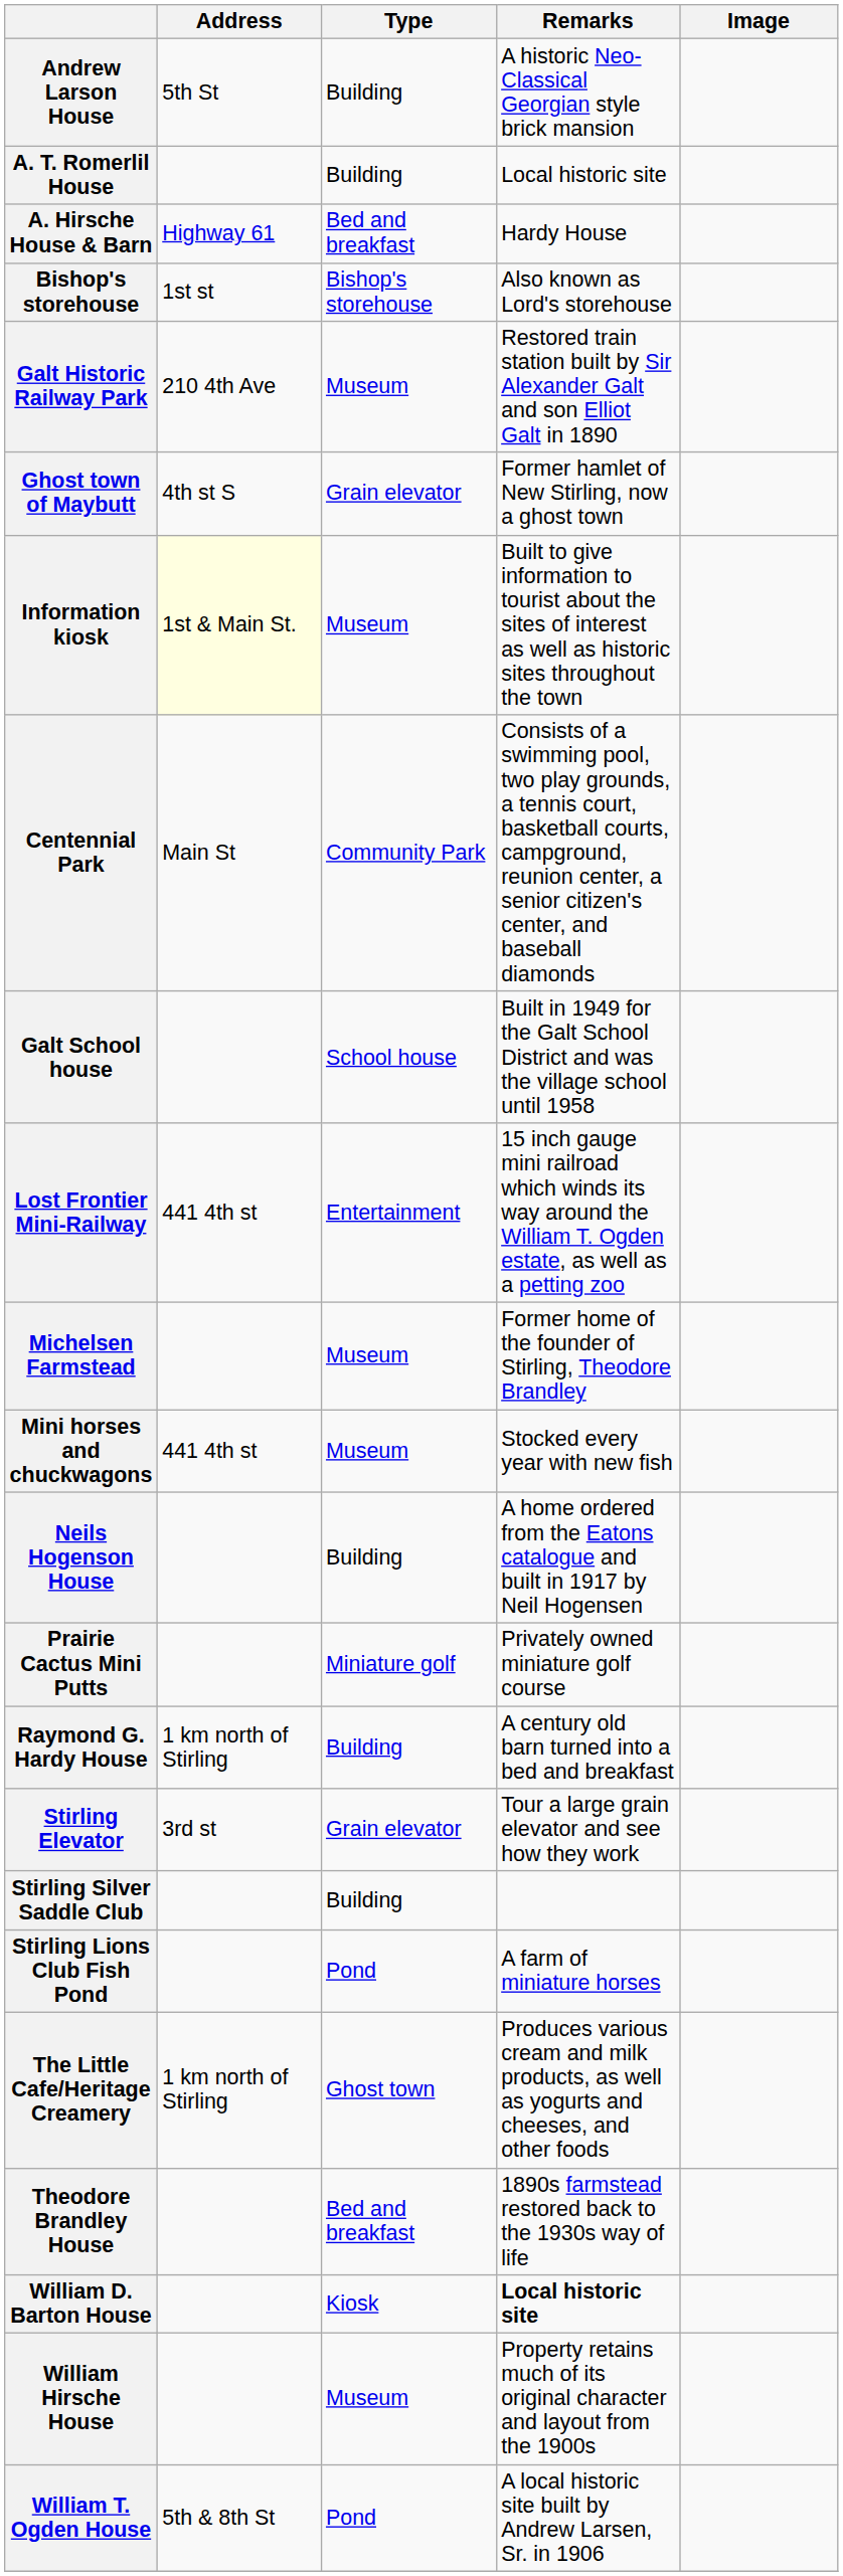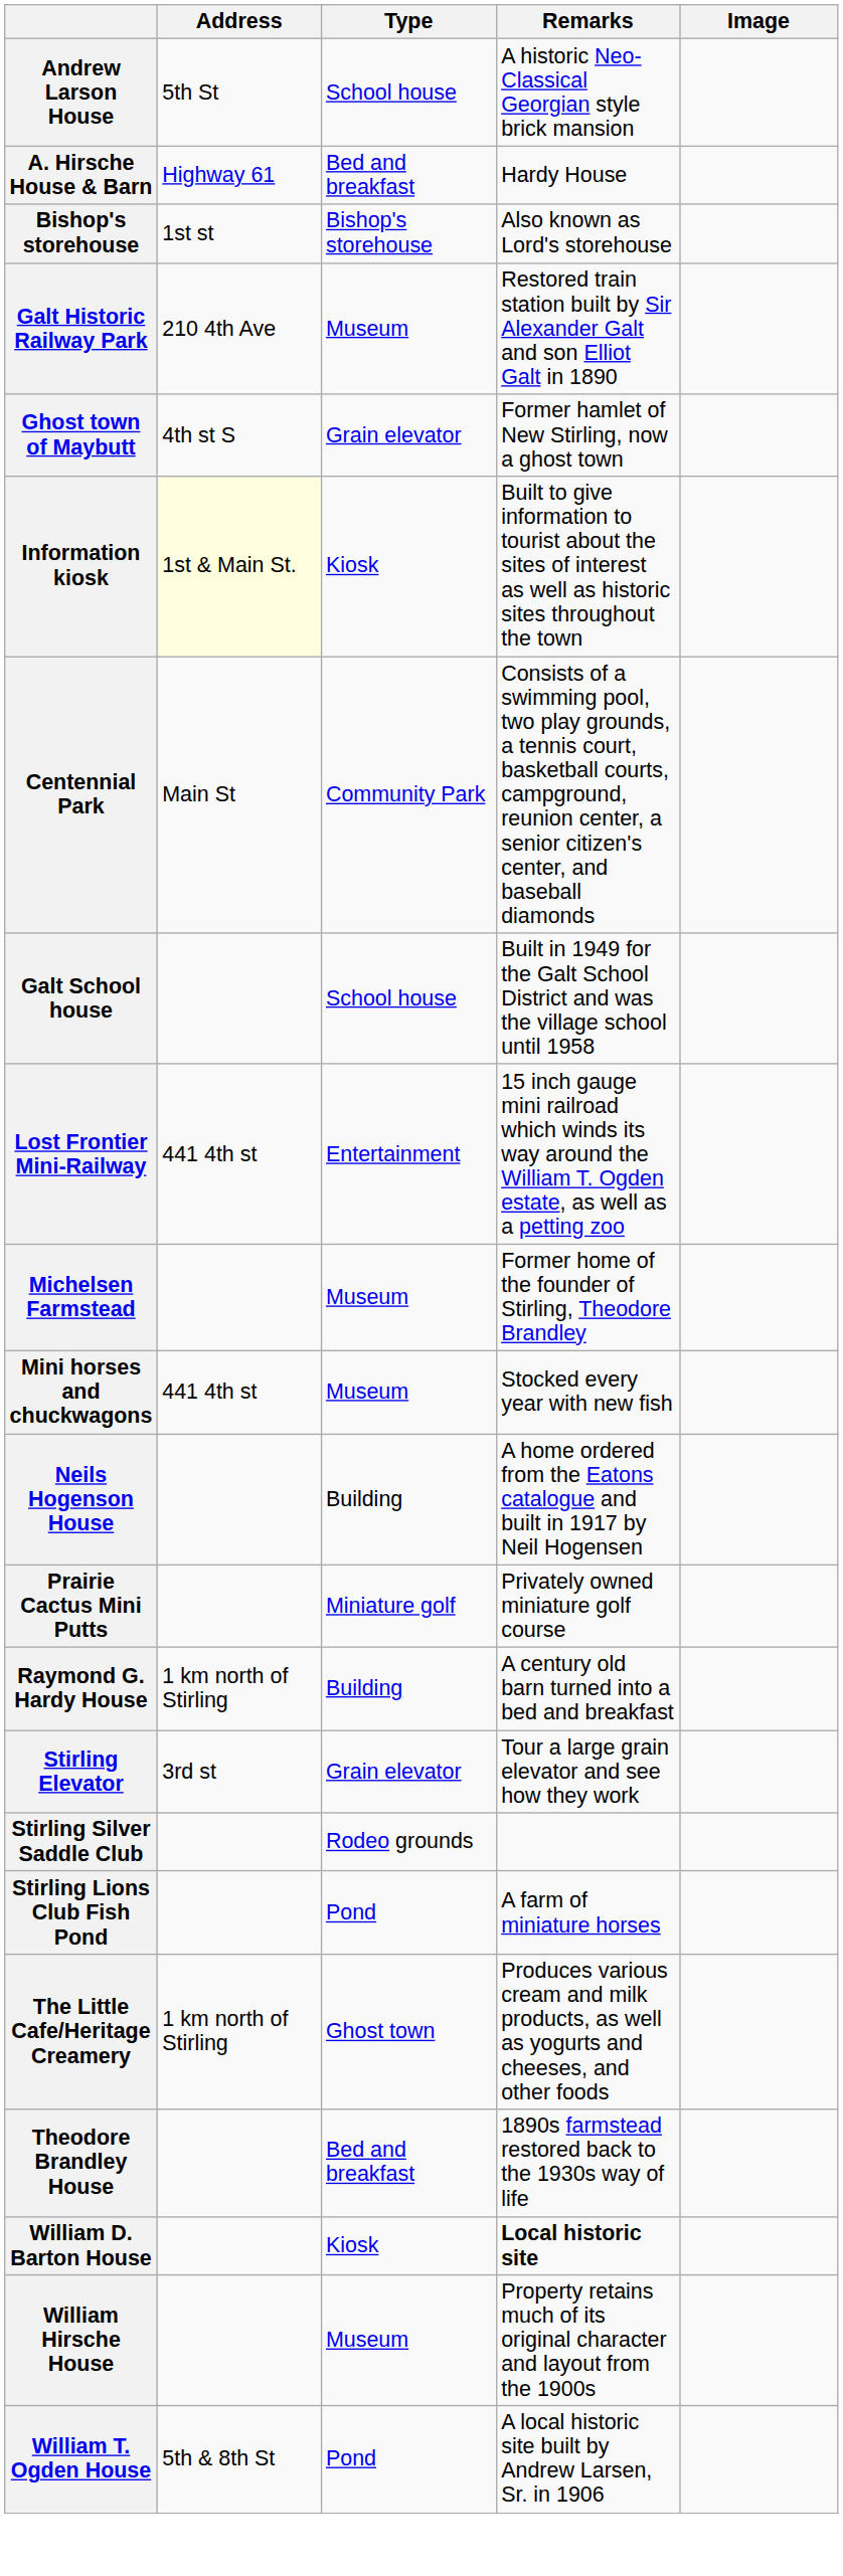Andrew Larson House | Type: Building -> School house
- row: A. T. Romerlil House | Building | Local historic site
Information kiosk | Type: Museum -> Kiosk
Stirling Silver Saddle Club | Type: Building -> Rodeo grounds
